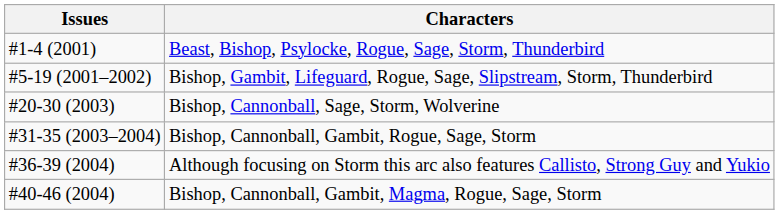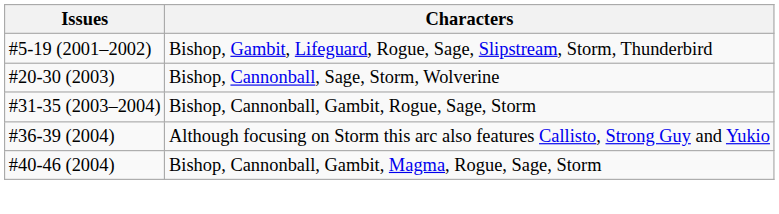- row: #1-4 (2001) | Beast, Bishop, Psylocke, Rogue, Sage, Storm, Thunderbird
